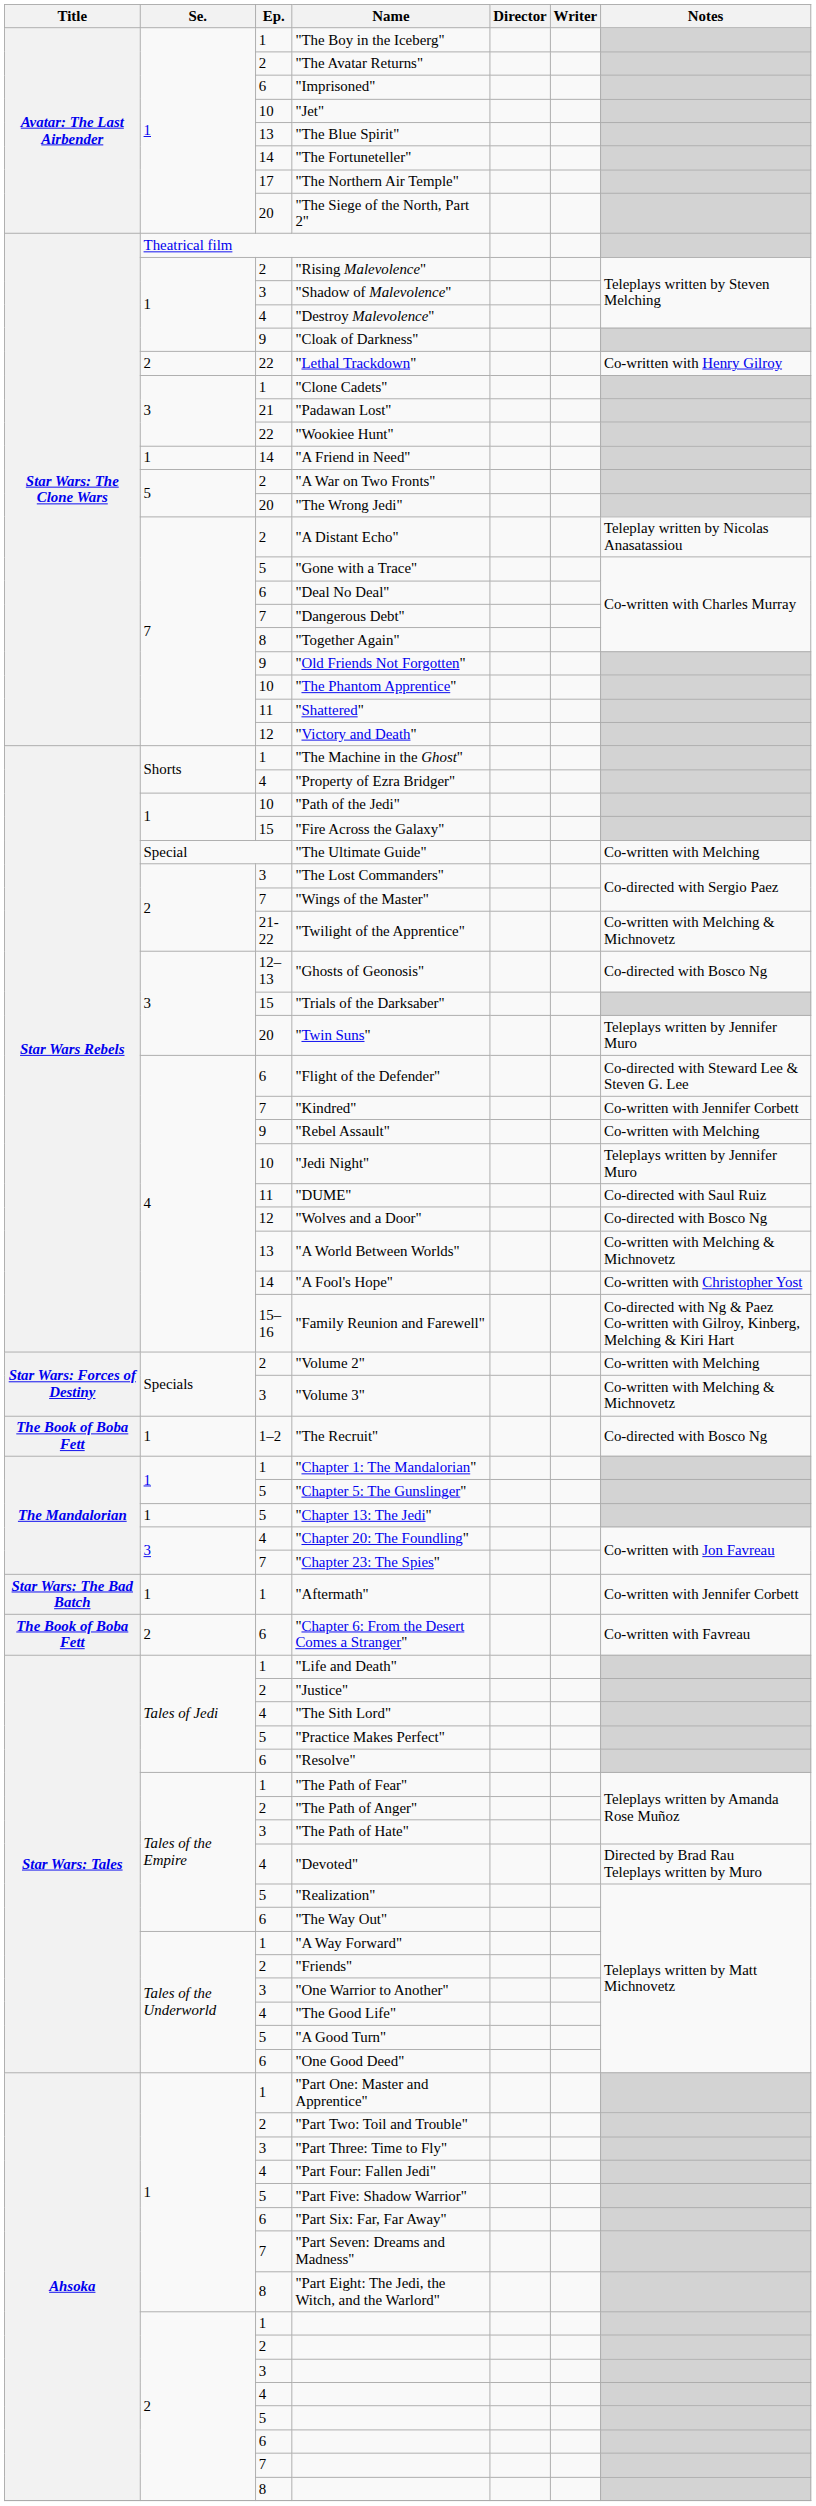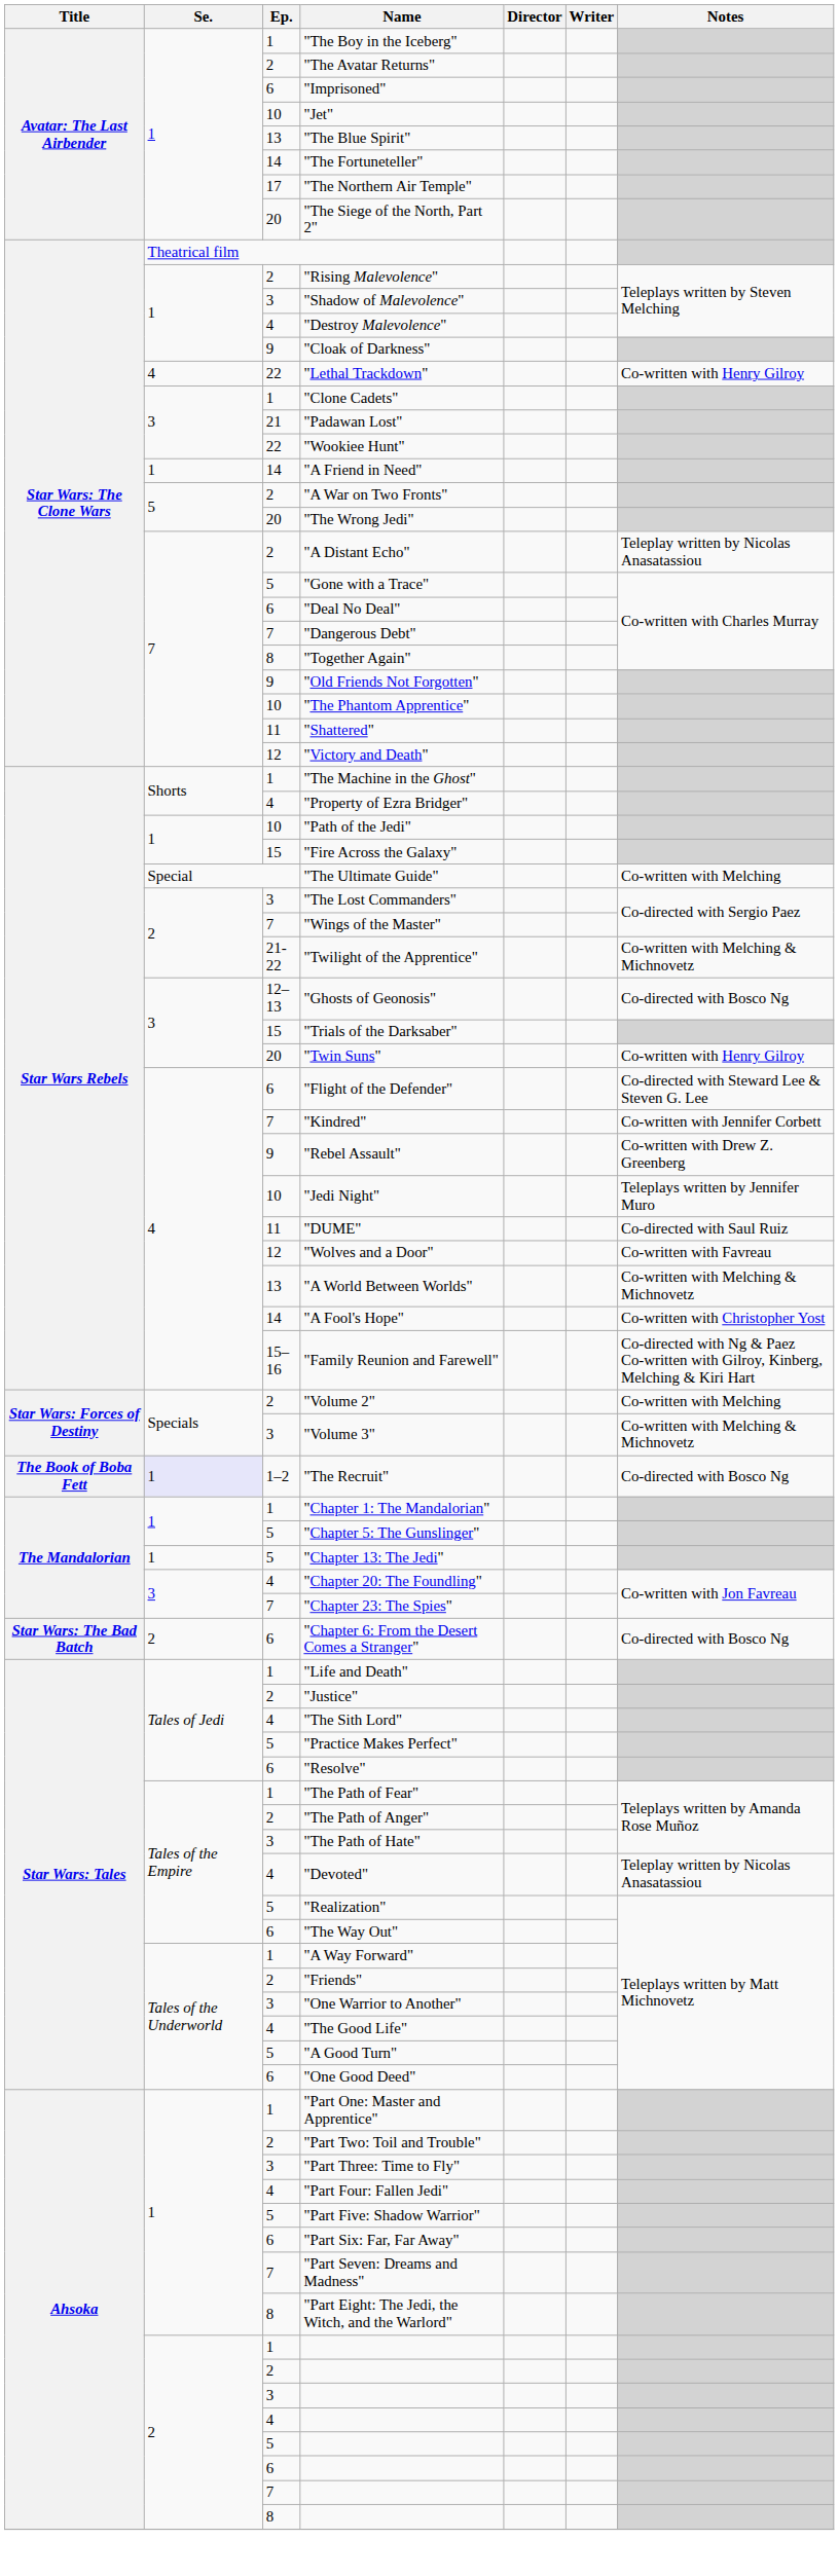"Lethal Trackdown" | Se.: 2 -> 4
"Twin Suns" | Notes: Teleplays written by Jennifer Muro -> Co-written with Henry Gilroy
"Rebel Assault" | Notes: Co-written with Melching -> Co-written with Drew Z. Greenberg
"Wolves and a Door" | Notes: Co-directed with Bosco Ng -> Co-written with Favreau
"The Recruit" | Se.: no background -> lavender background
- row: Star Wars: The Bad Batch | 1 | 1 | "Aftermath" | Co-written with Jennifer Corbett
"Chapter 6: From the Desert Comes a Stranger" | Title: The Book of Boba Fett -> Star Wars: The Bad Batch
"Chapter 6: From the Desert Comes a Stranger" | Notes: Co-written with Favreau -> Co-directed with Bosco Ng
"Devoted" | Notes: Directed by Brad Rau Teleplays written by Muro -> Teleplay written by Nicolas Anasatassiou
